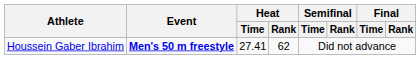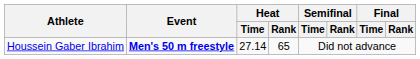Houssein Gaber Ibrahim | Heat / Time: 27.41 -> 27.14
Houssein Gaber Ibrahim | Heat / Rank: 62 -> 65
